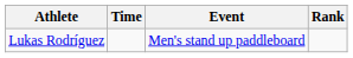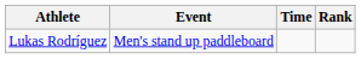columns swapped: Event <-> Time
